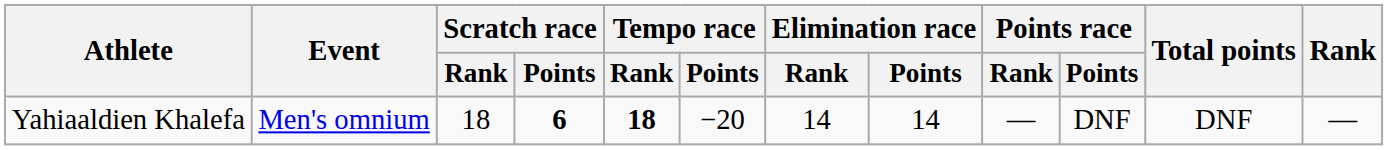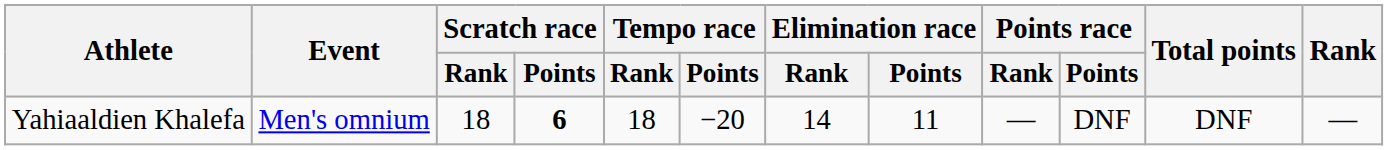Yahiaaldien Khalefa | Tempo race / Rank: bold -> normal
Yahiaaldien Khalefa | Elimination race / Points: 14 -> 11
